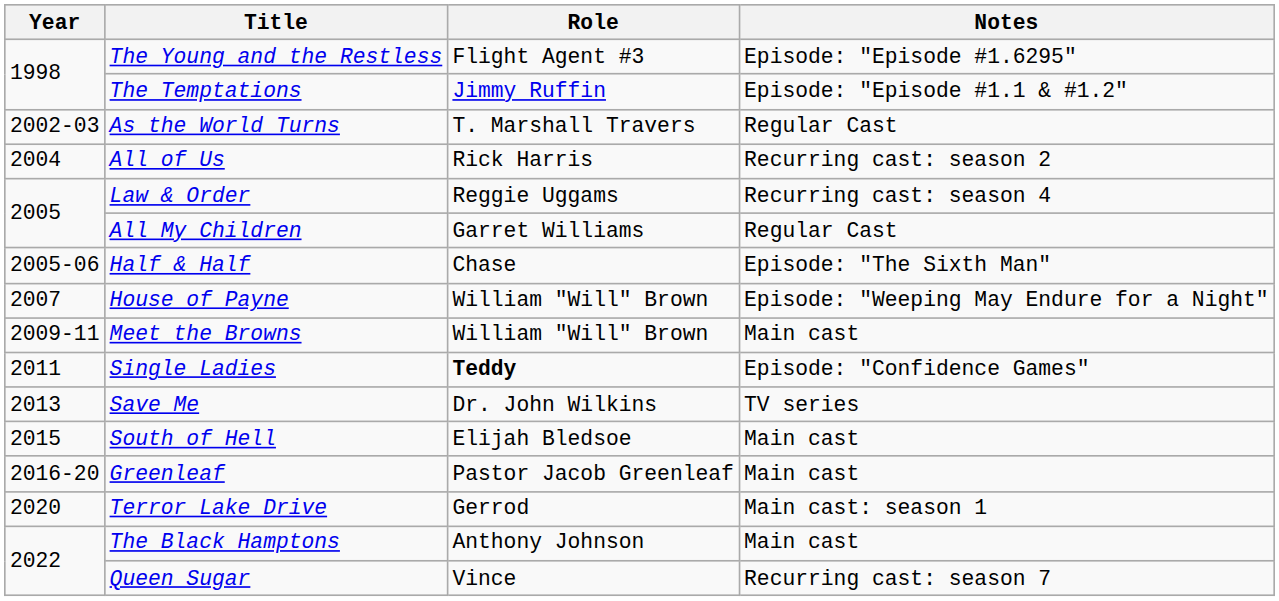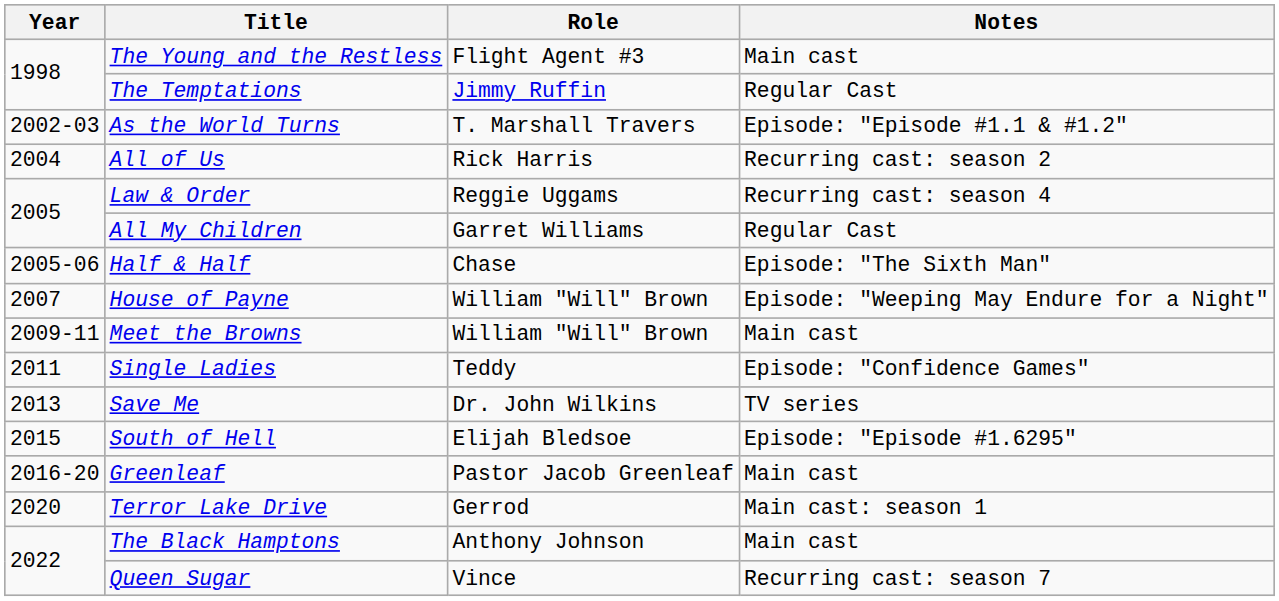The Young and the Restless | Notes: Episode: "Episode #1.6295" -> Main cast
The Temptations | Notes: Episode: "Episode #1.1 & #1.2" -> Regular Cast
As the World Turns | Notes: Regular Cast -> Episode: "Episode #1.1 & #1.2"
Single Ladies | Role: bold -> normal
South of Hell | Notes: Main cast -> Episode: "Episode #1.6295"
